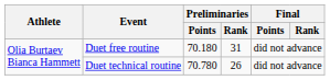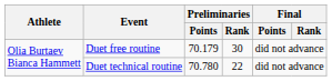Duet free routine | Preliminaries / Points: 70.180 -> 70.179
Duet free routine | Preliminaries / Rank: 31 -> 30
Duet technical routine | Preliminaries / Rank: 26 -> 22
